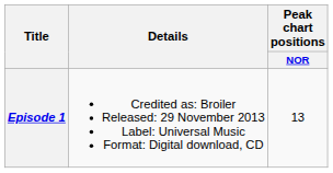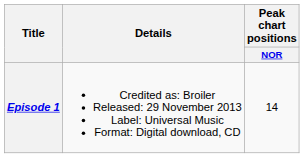Episode 1 | Peak chart positions / NOR: 13 -> 14
